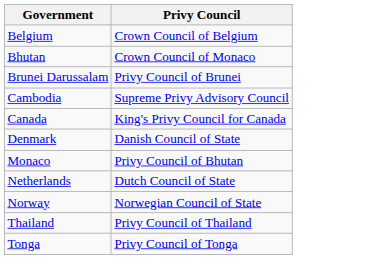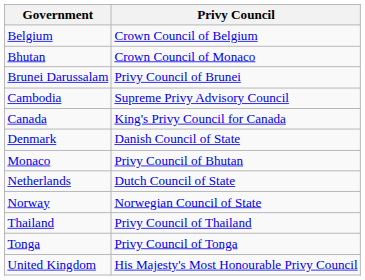+ row: United Kingdom | His Majesty's Most Honourable Privy Council
